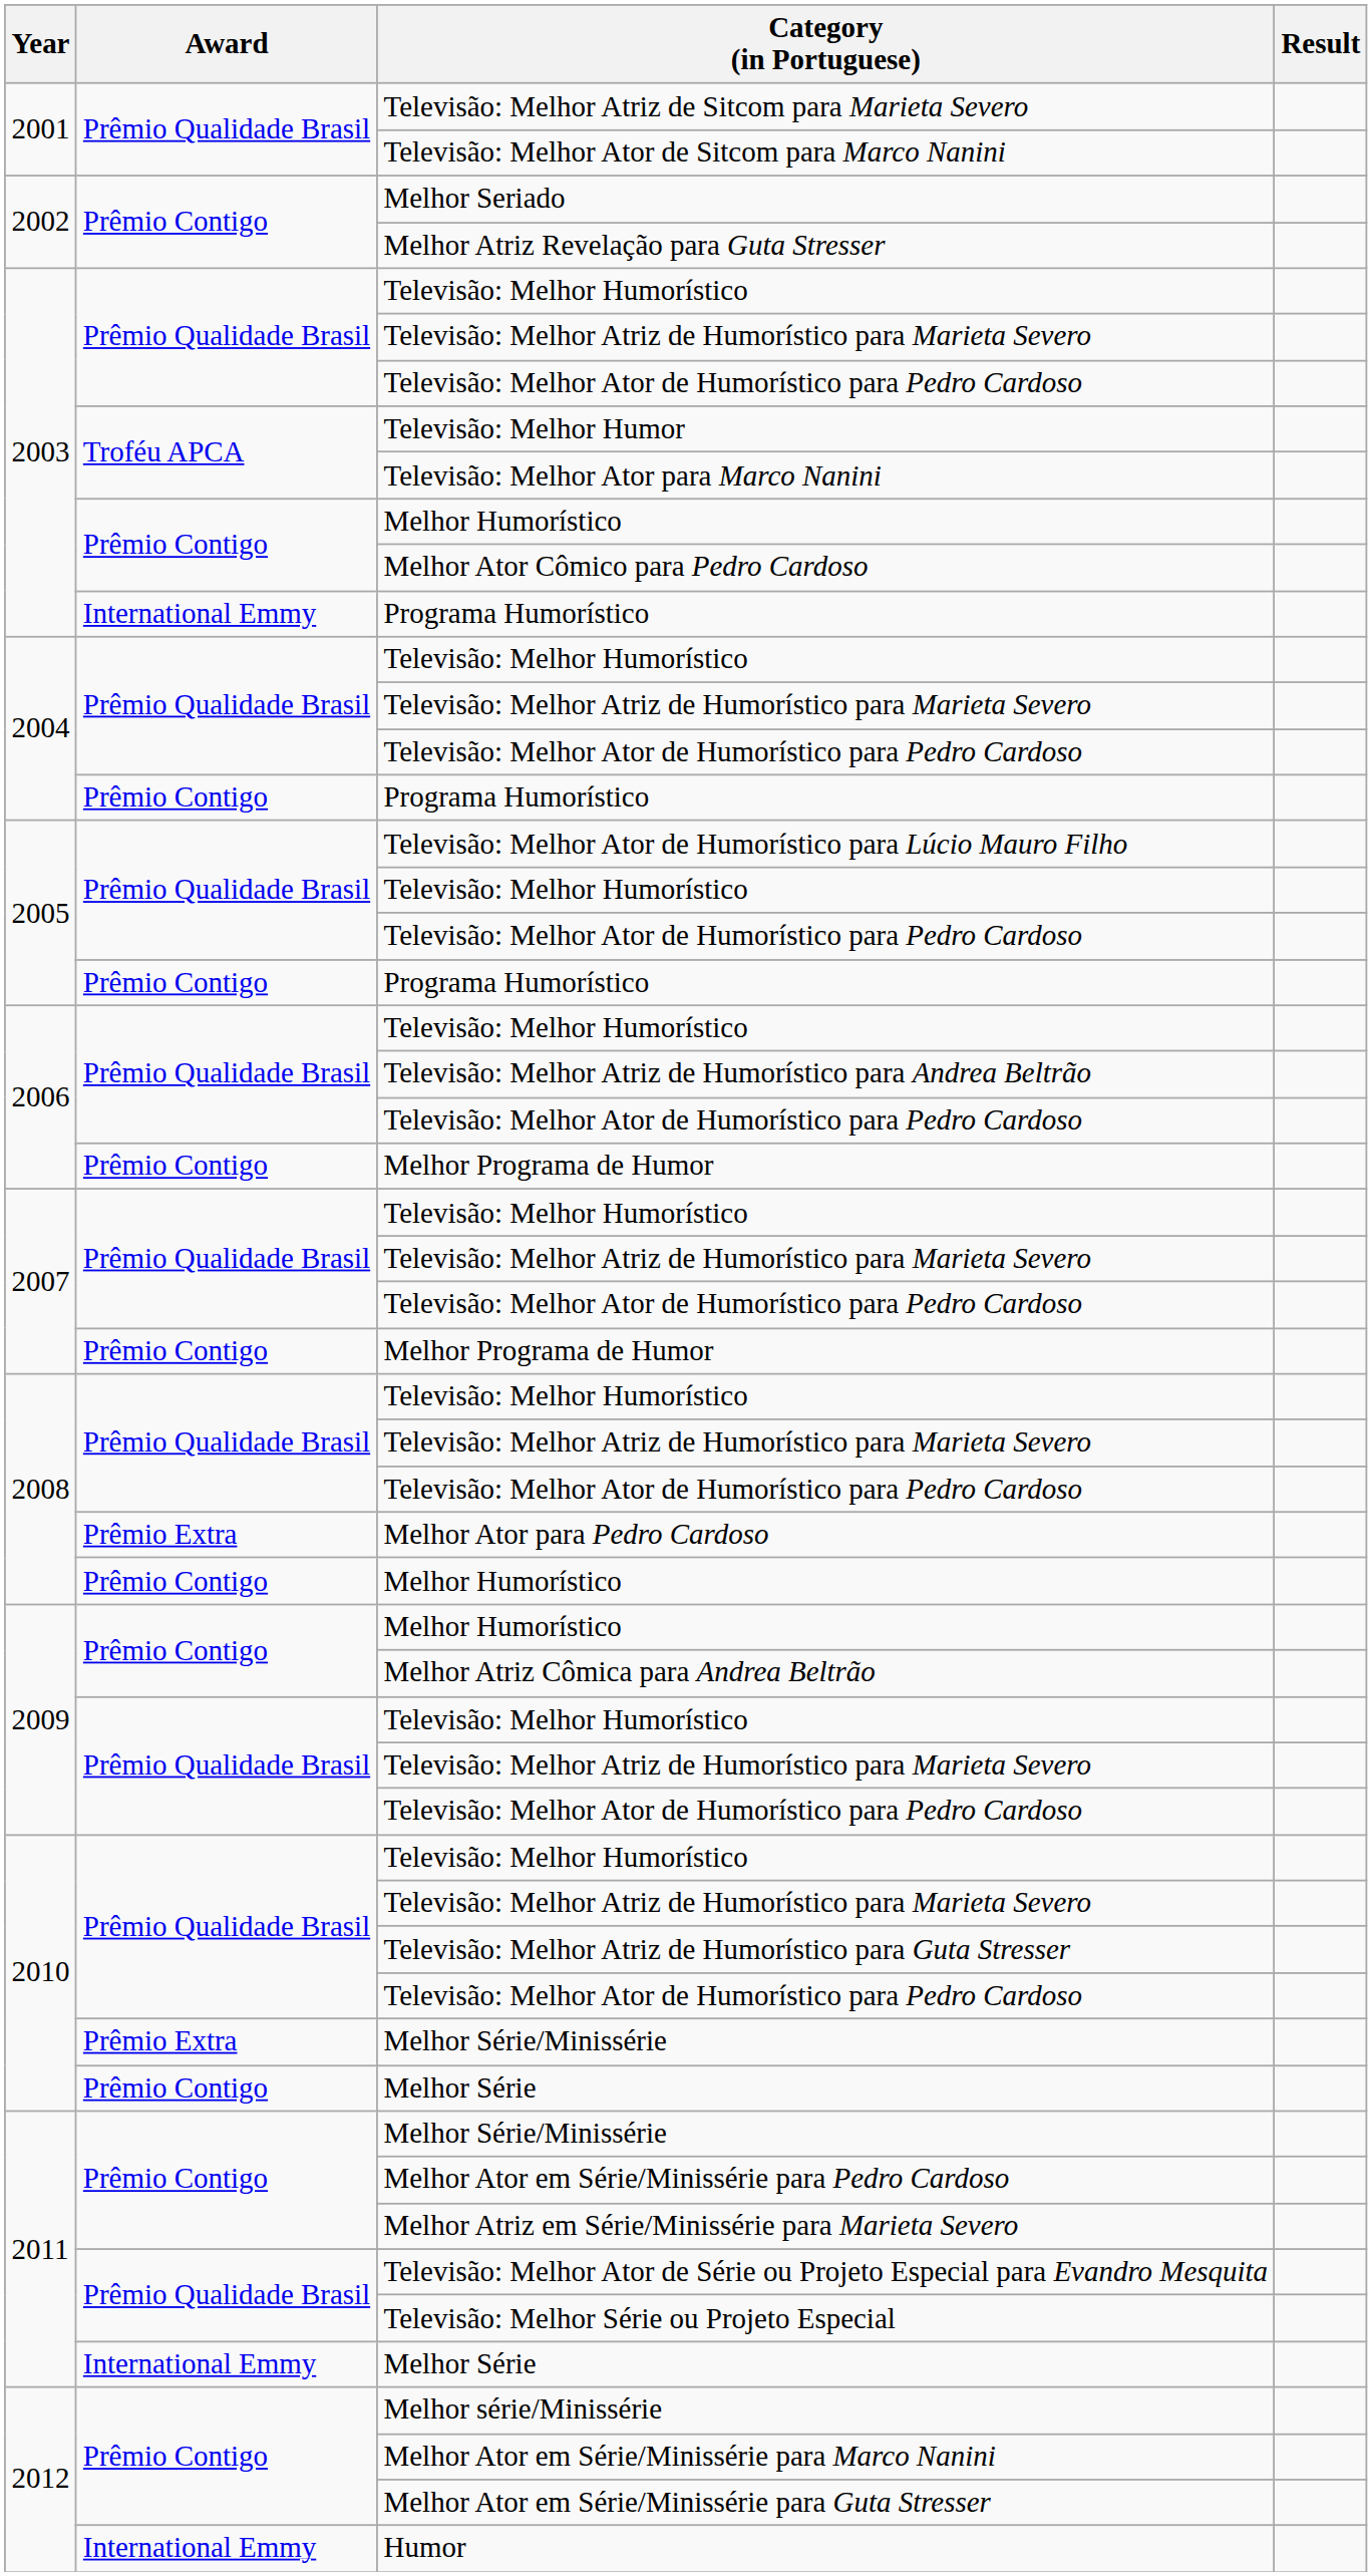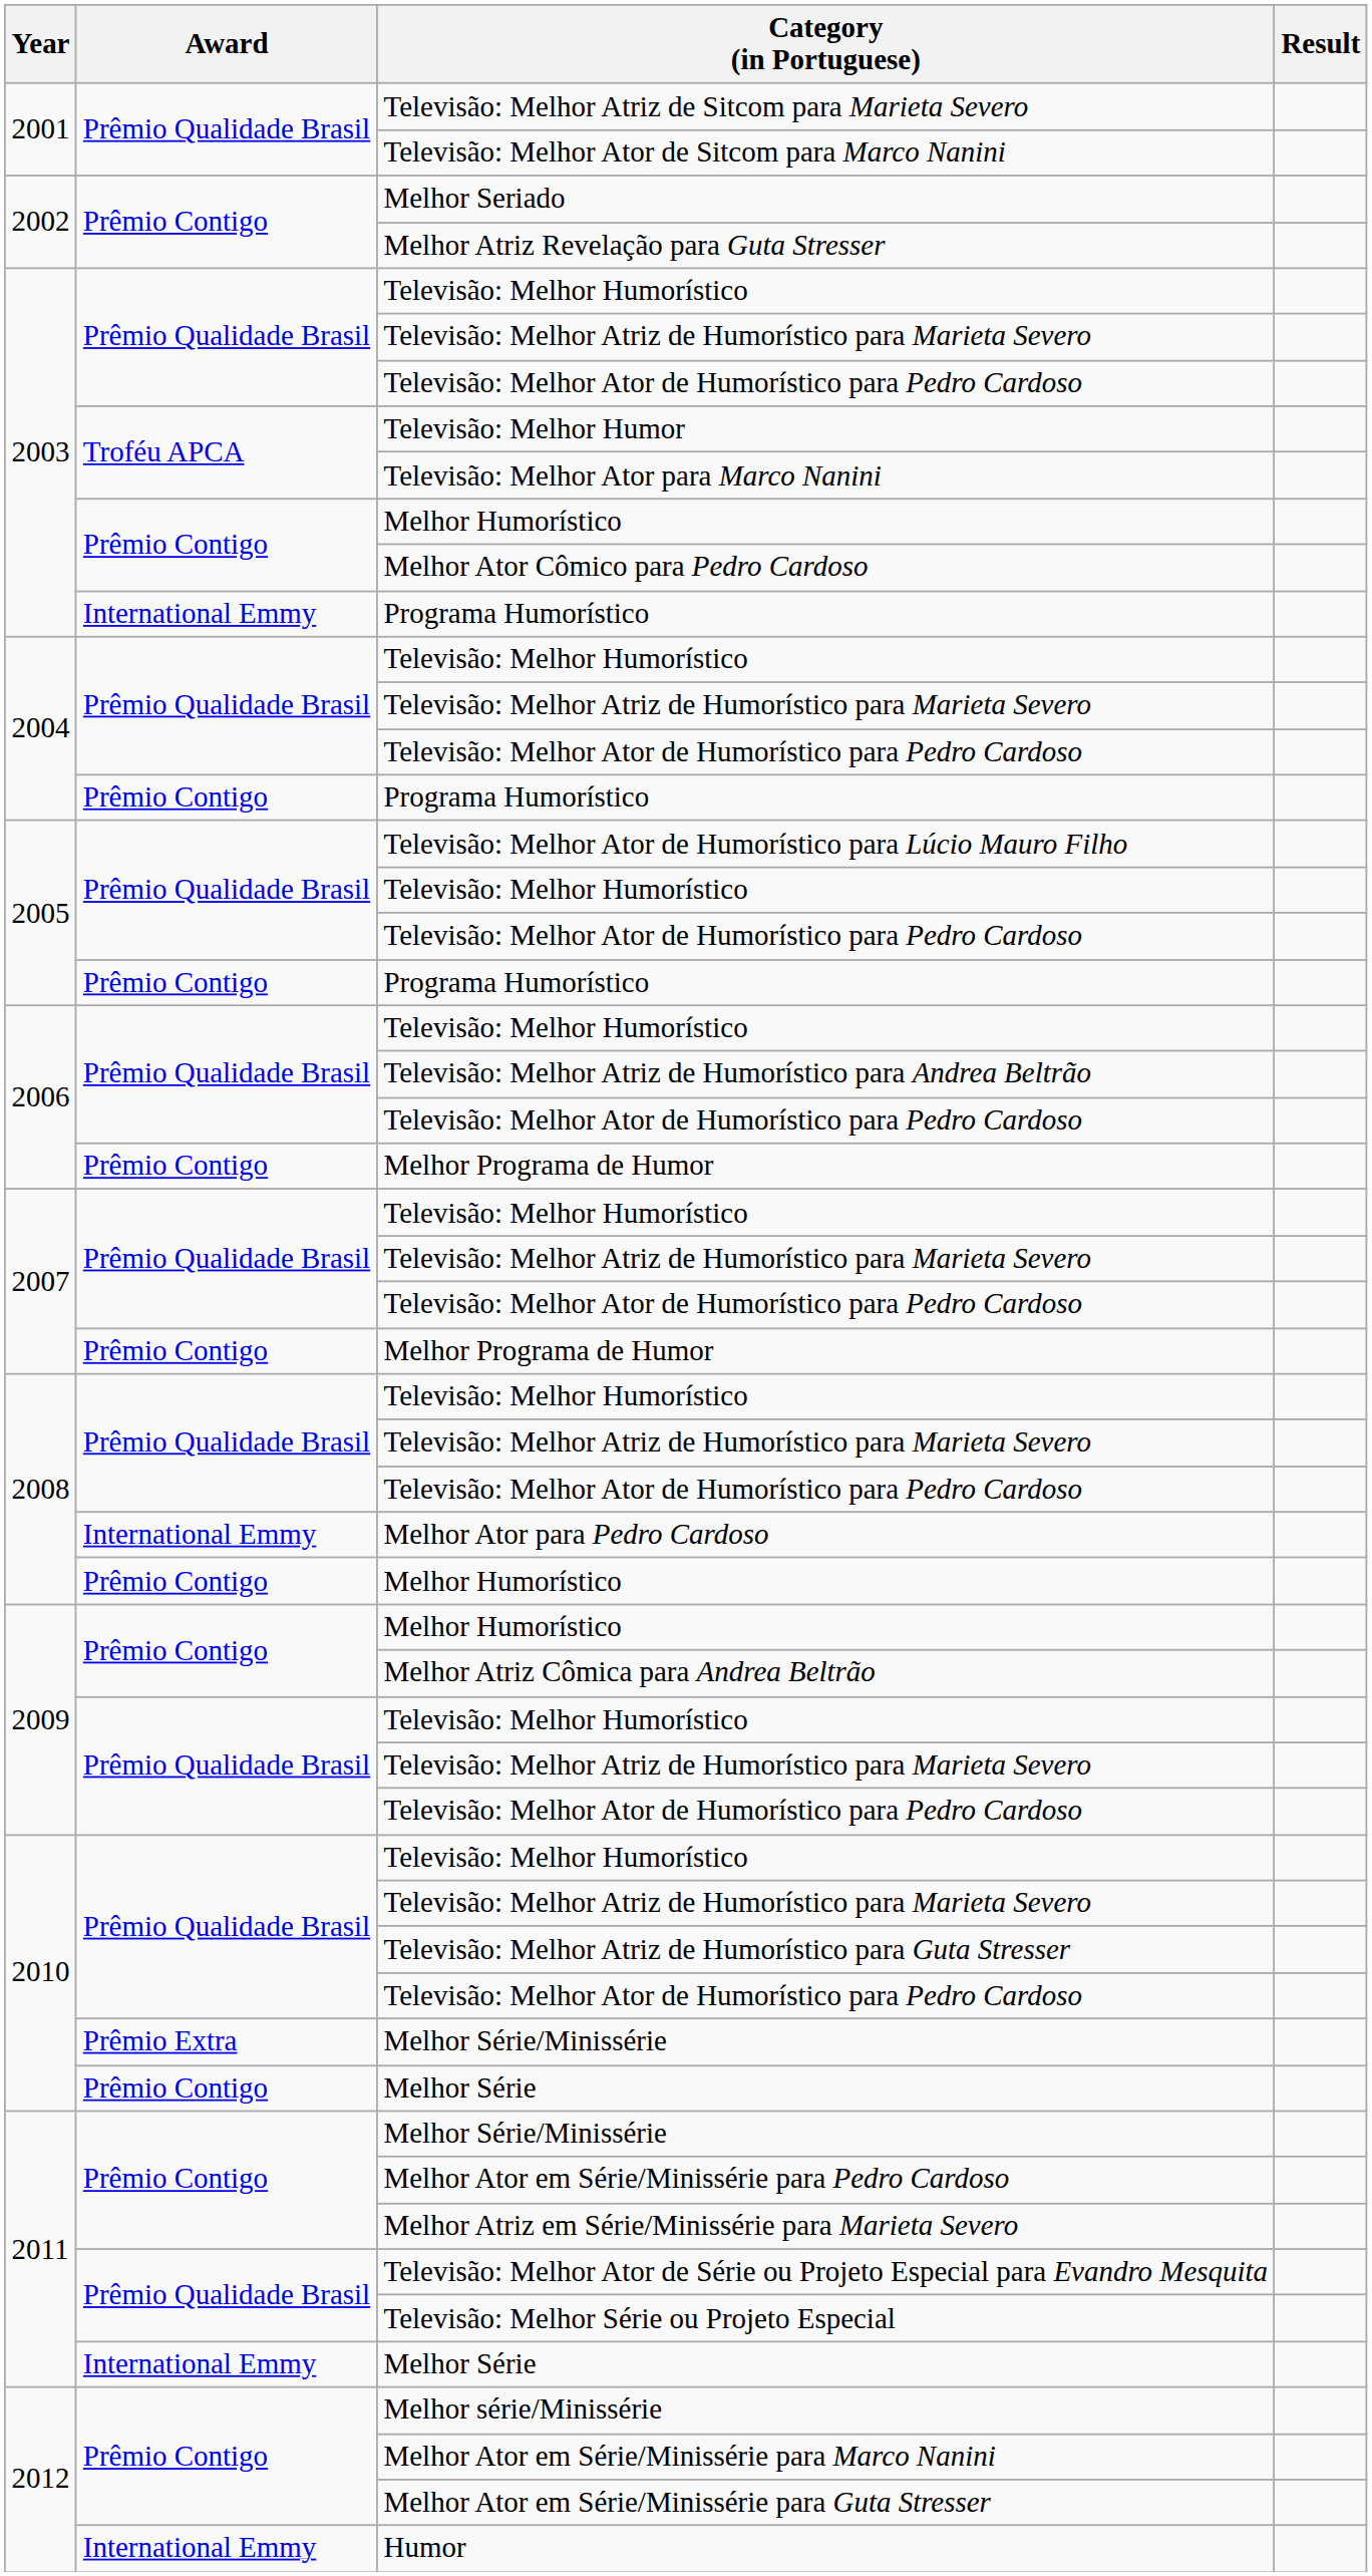Melhor Ator para Pedro Cardoso | Award: Prêmio Extra -> International Emmy
